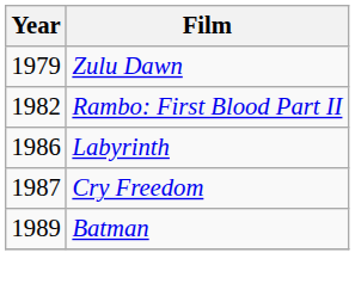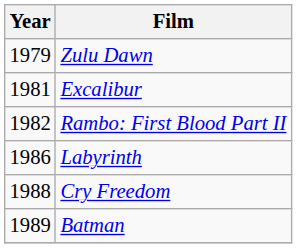+ row: 1981 | Excalibur
Cry Freedom | Year: 1987 -> 1988
